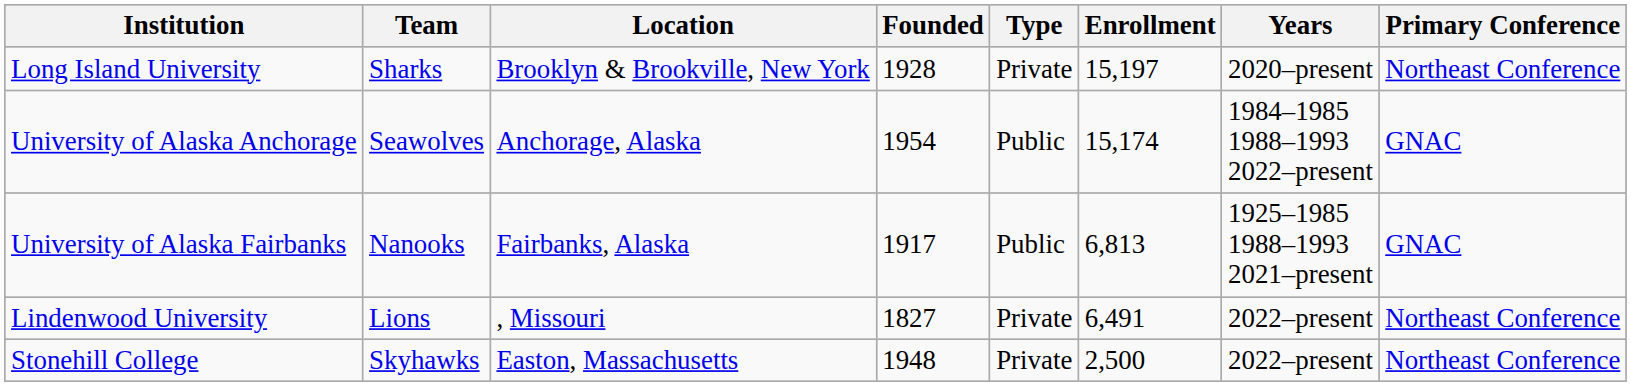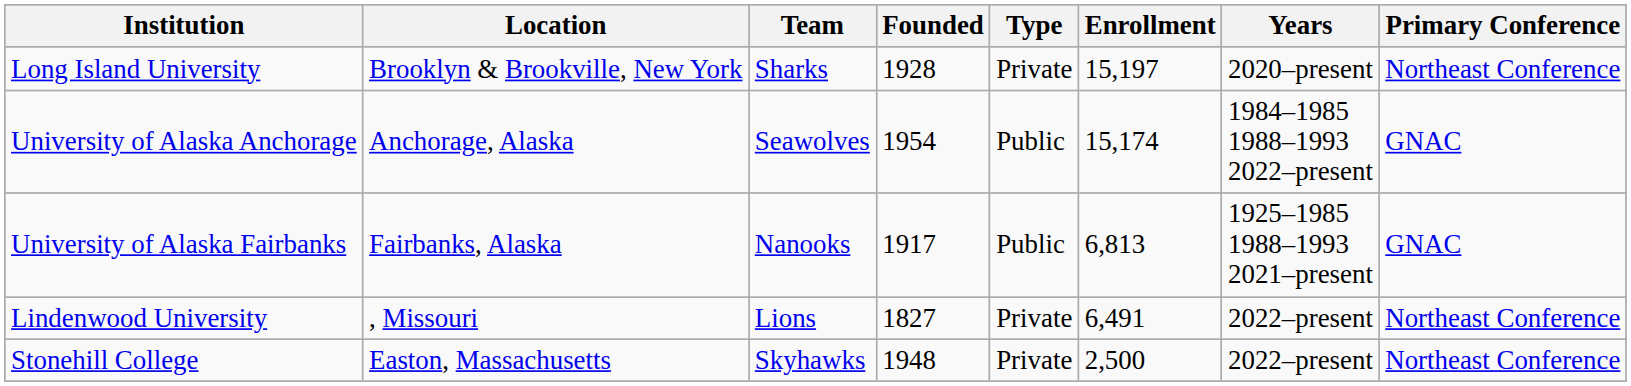columns swapped: Team <-> Location
